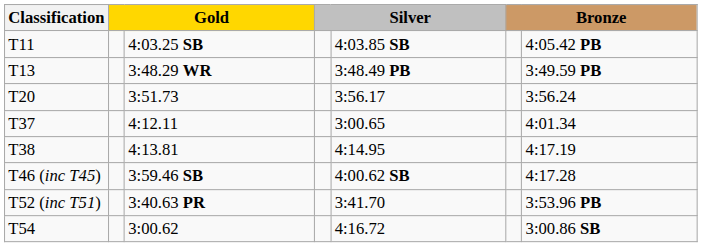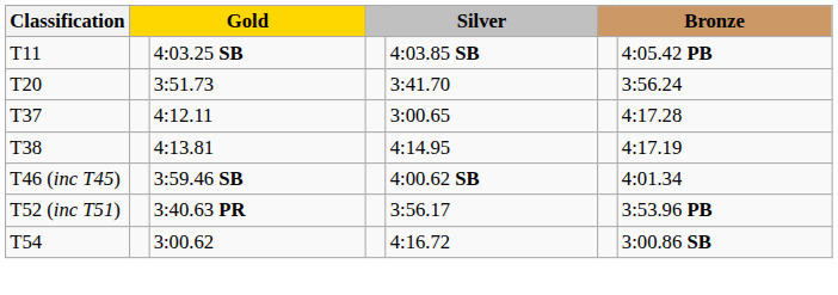- row: T13 | 3:48.29 WR | 3:48.49 PB | 3:49.59 PB
3:51.73 | column 5: 3:56.17 -> 3:41.70
4:12.11 | column 7: 4:01.34 -> 4:17.28
3:59.46 SB | column 7: 4:17.28 -> 4:01.34
3:40.63 PR | column 5: 3:41.70 -> 3:56.17
